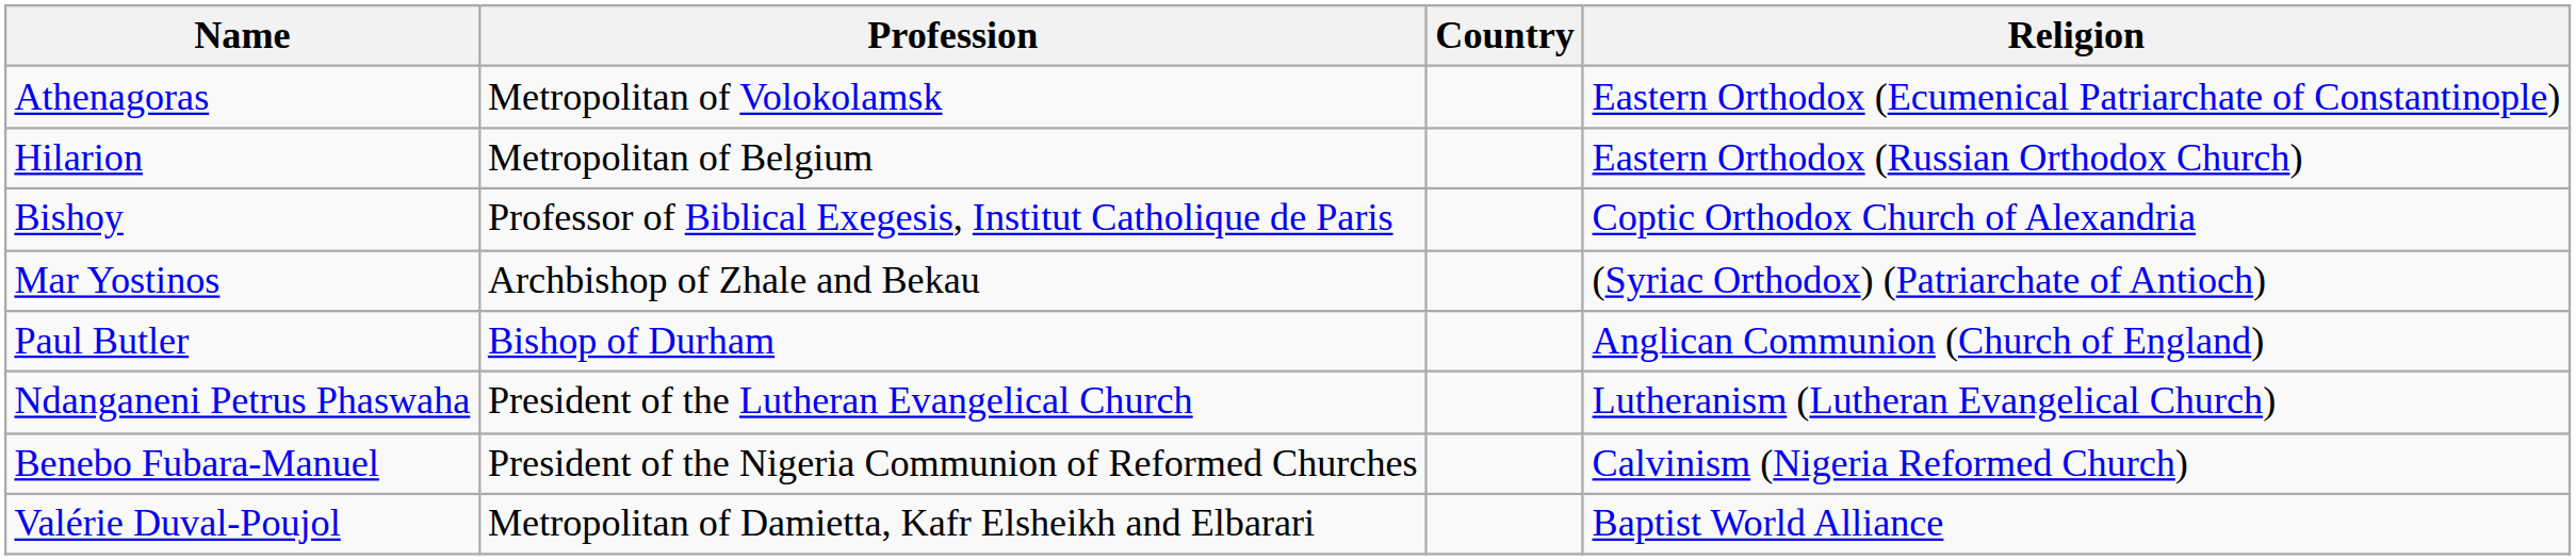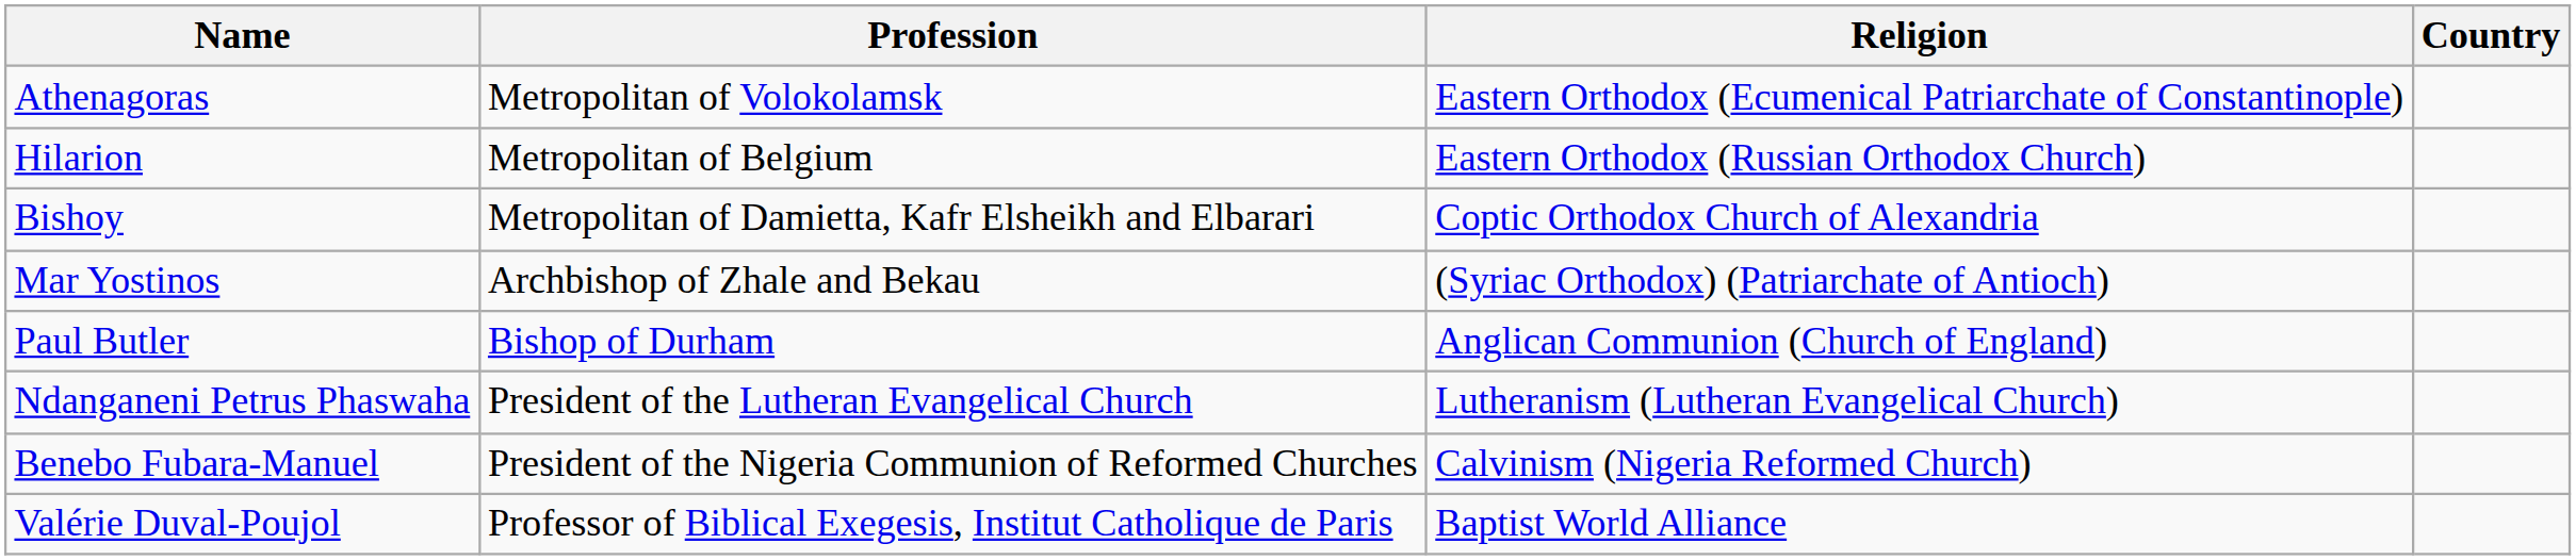columns swapped: Religion <-> Country
Bishoy | Profession: Professor of Biblical Exegesis, Institut Catholique de Paris -> Metropolitan of Damietta, Kafr Elsheikh and Elbarari
Valérie Duval-Poujol | Profession: Metropolitan of Damietta, Kafr Elsheikh and Elbarari -> Professor of Biblical Exegesis, Institut Catholique de Paris
